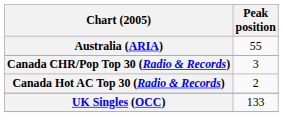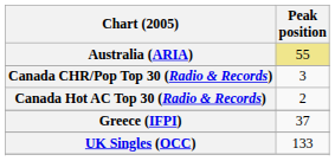Australia (ARIA) | Peak position: no background -> khaki background
+ row: Greece (IFPI) | 37
